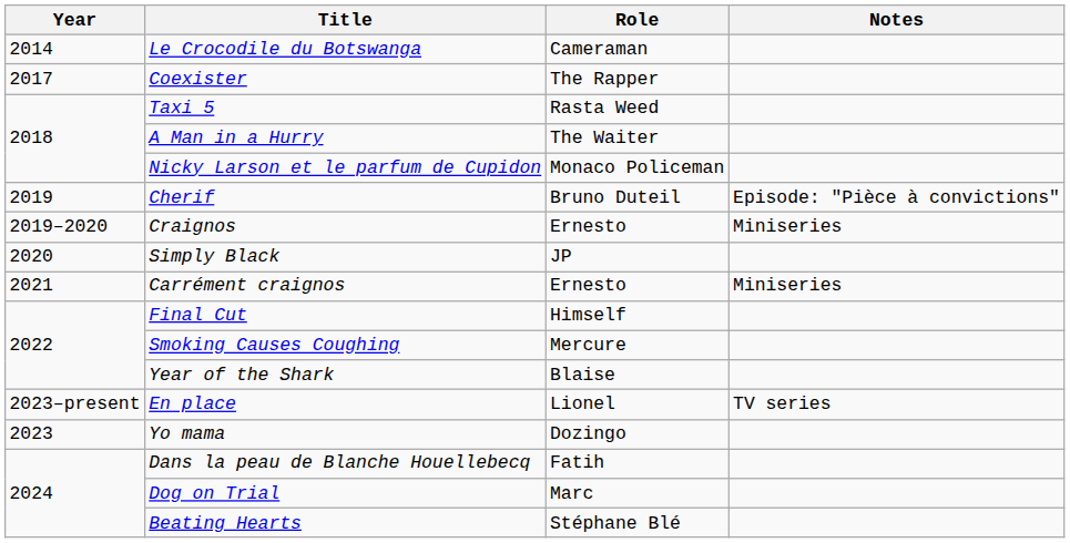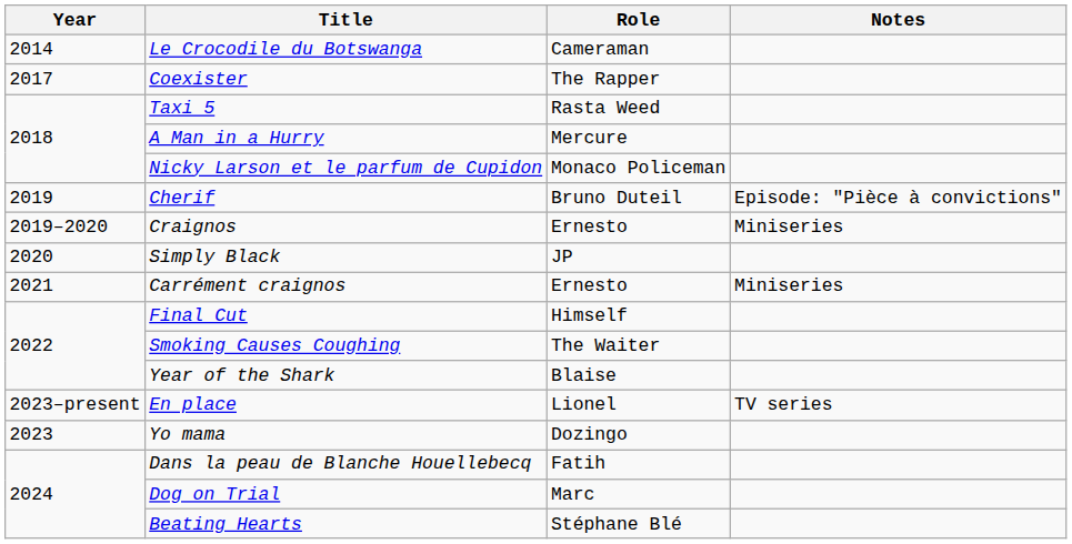A Man in a Hurry | Role: The Waiter -> Mercure
Smoking Causes Coughing | Role: Mercure -> The Waiter
